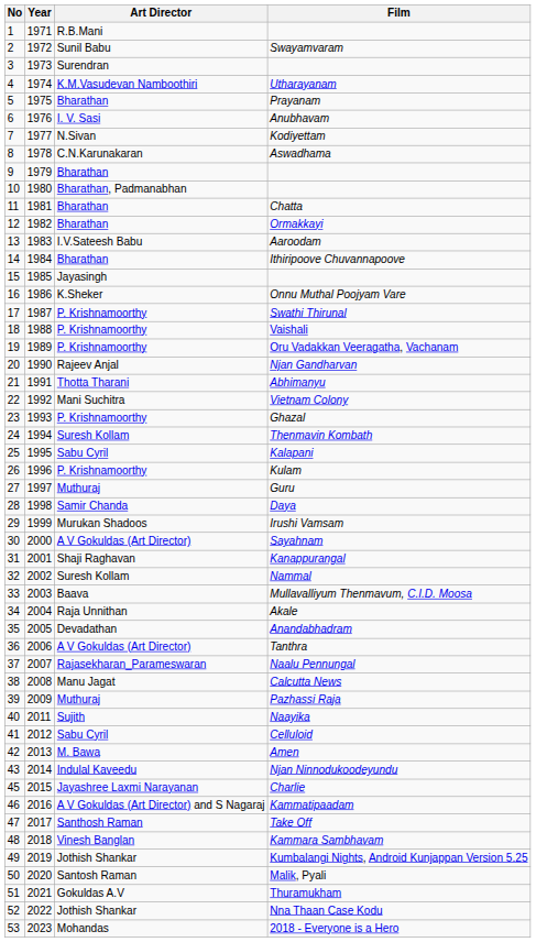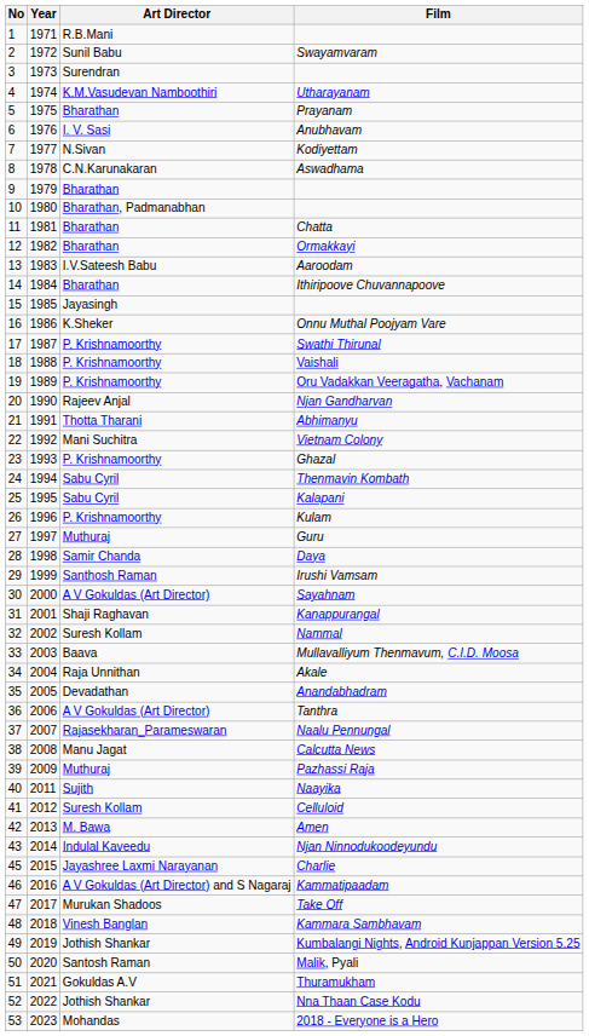Thenmavin Kombath | Art Director: Suresh Kollam -> Sabu Cyril
Irushi Vamsam | Art Director: Murukan Shadoos -> Santhosh Raman
Celluloid | Art Director: Sabu Cyril -> Suresh Kollam
Take Off | Art Director: Santhosh Raman -> Murukan Shadoos
